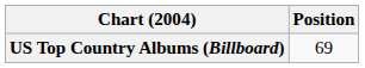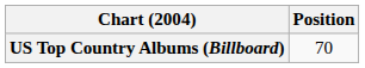US Top Country Albums (Billboard) | Position: 69 -> 70
